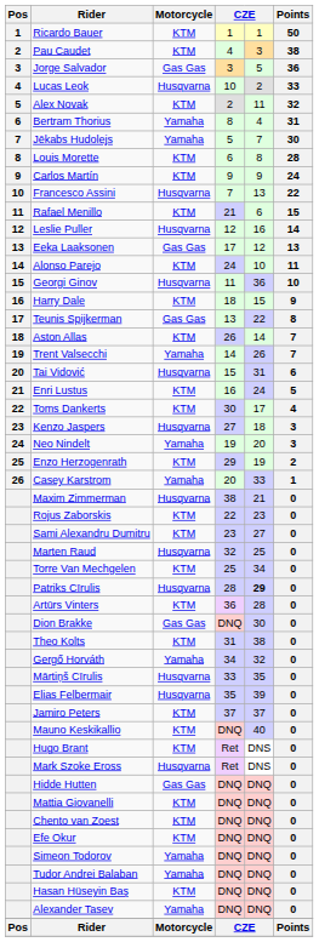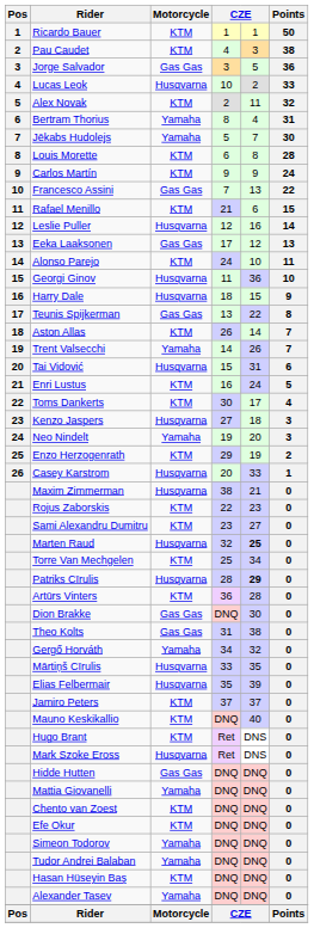Francesco Assini | Motorcycle: Husqvarna -> Gas Gas
Harry Dale | Motorcycle: KTM -> Husqvarna
Casey Karstrom | Motorcycle: Yamaha -> Husqvarna
Marten Raud | column 5: normal -> bold
Theo Kolts | Motorcycle: KTM -> Gas Gas
Mattia Giovanelli | Motorcycle: KTM -> Yamaha
